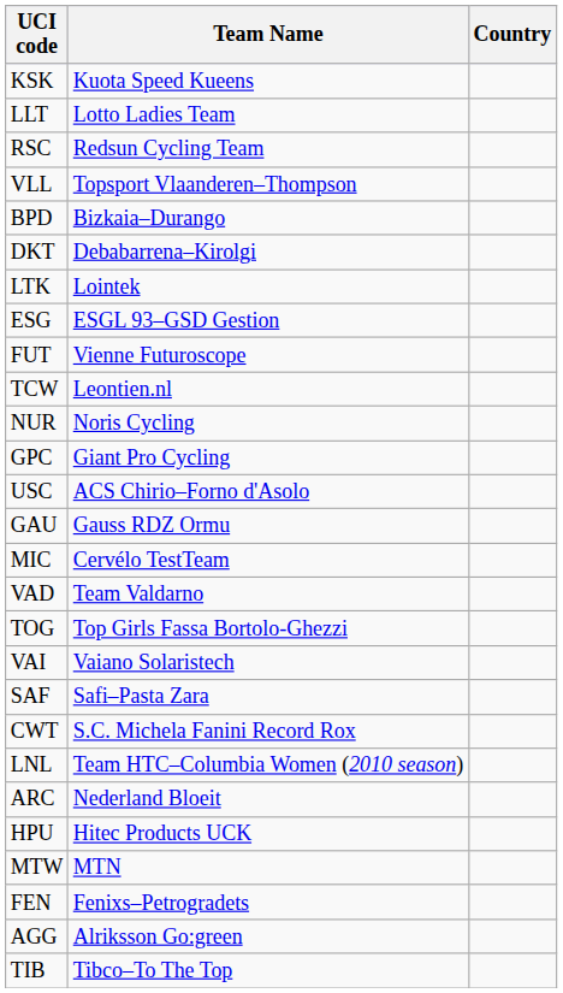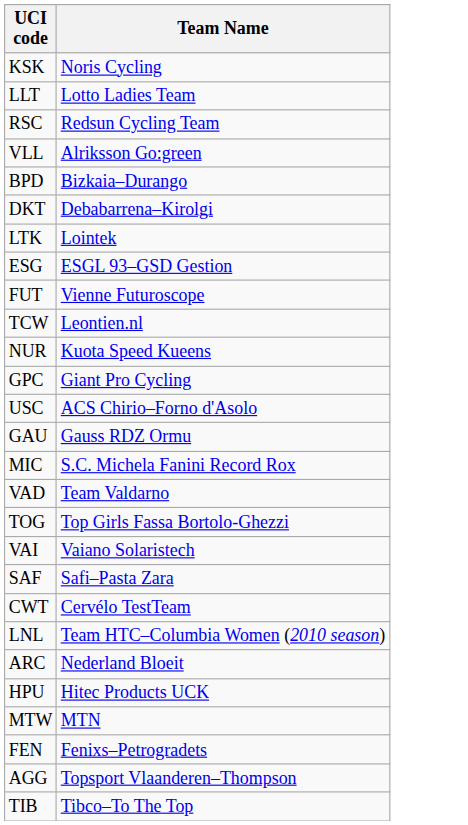- column: Country
KSK | Team Name: Kuota Speed Kueens -> Noris Cycling
VLL | Team Name: Topsport Vlaanderen–Thompson -> Alriksson Go:green
NUR | Team Name: Noris Cycling -> Kuota Speed Kueens
MIC | Team Name: Cervélo TestTeam -> S.C. Michela Fanini Record Rox
CWT | Team Name: S.C. Michela Fanini Record Rox -> Cervélo TestTeam
AGG | Team Name: Alriksson Go:green -> Topsport Vlaanderen–Thompson
